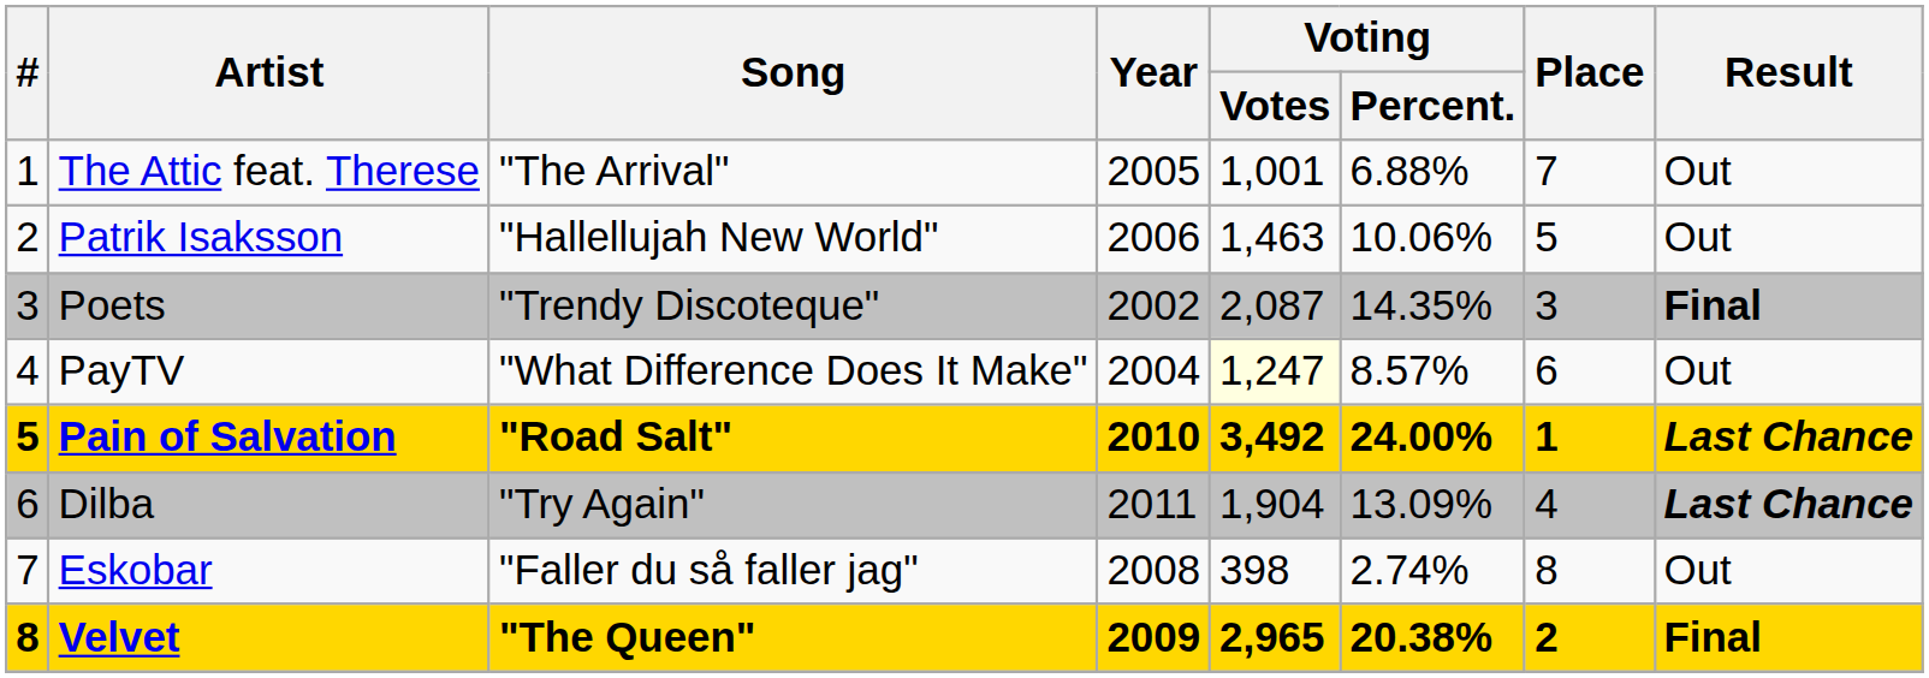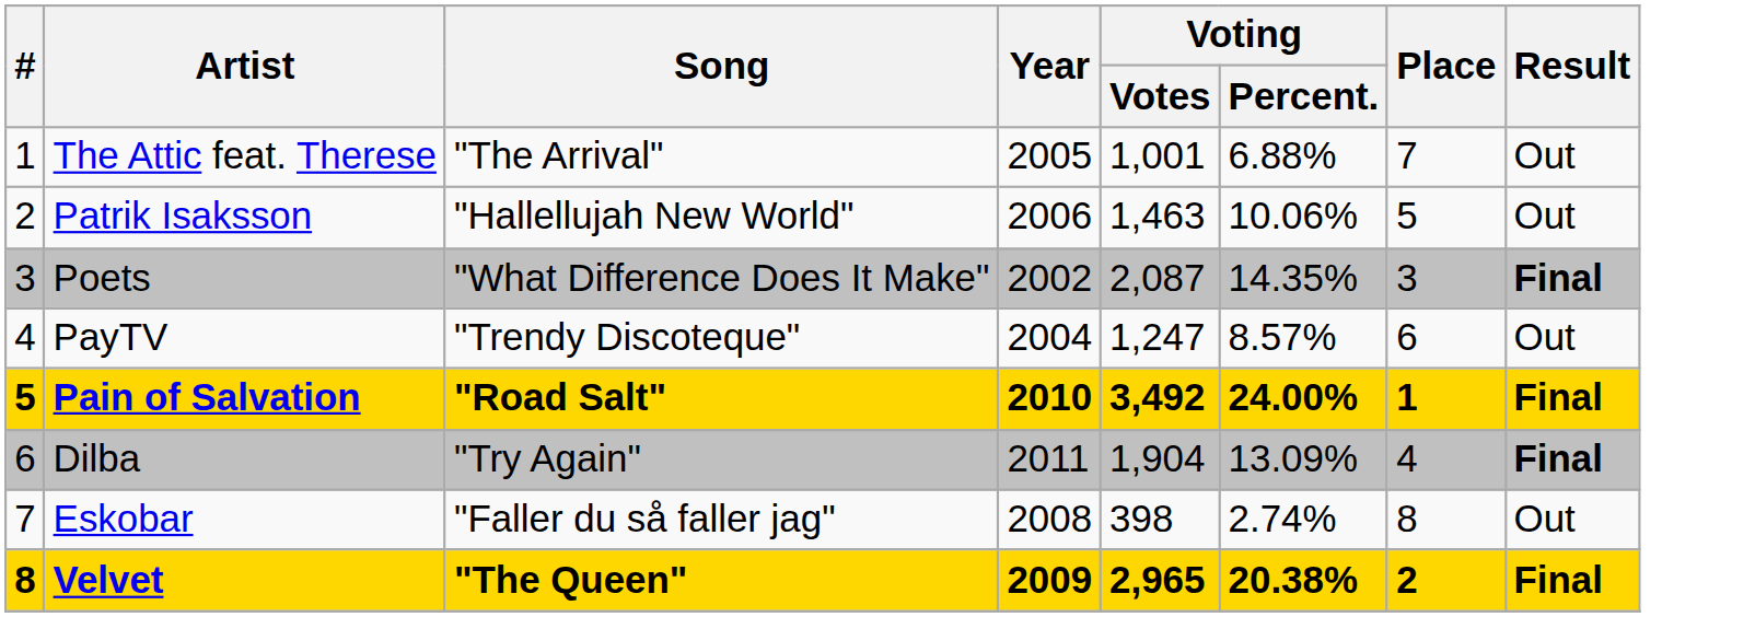Poets | Song: "Trendy Discoteque" -> "What Difference Does It Make"
PayTV | Song: "What Difference Does It Make" -> "Trendy Discoteque"
PayTV | Voting / Votes: lightyellow background -> no background
Pain of Salvation | Result: Last Chance -> Final
Dilba | Result: Last Chance -> Final
